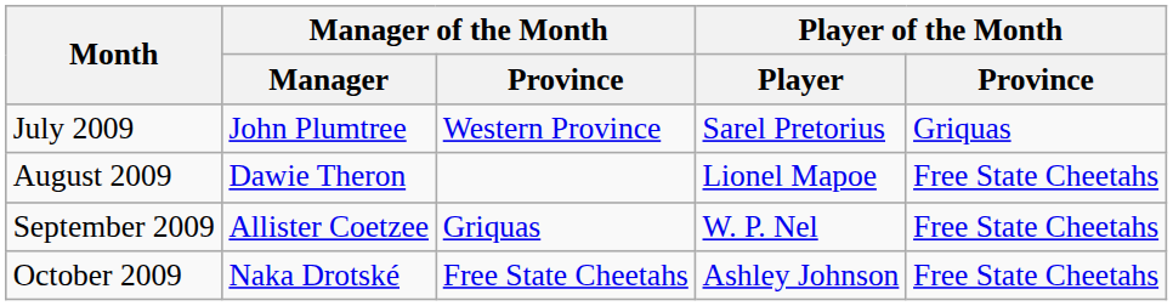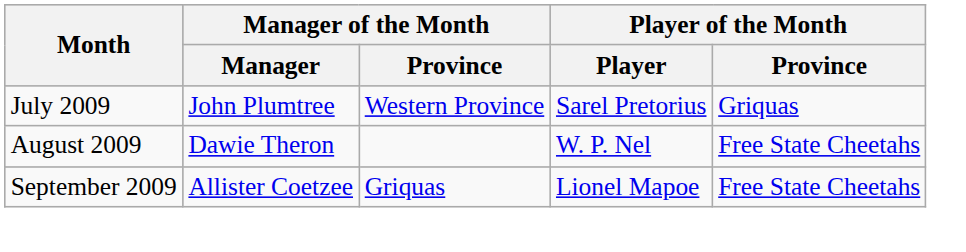August 2009 | Player of the Month / Player: Lionel Mapoe -> W. P. Nel
September 2009 | Player of the Month / Player: W. P. Nel -> Lionel Mapoe
- row: October 2009 | Naka Drotské | Free State Cheetahs | Ashley Johnson | Free State Cheetahs
